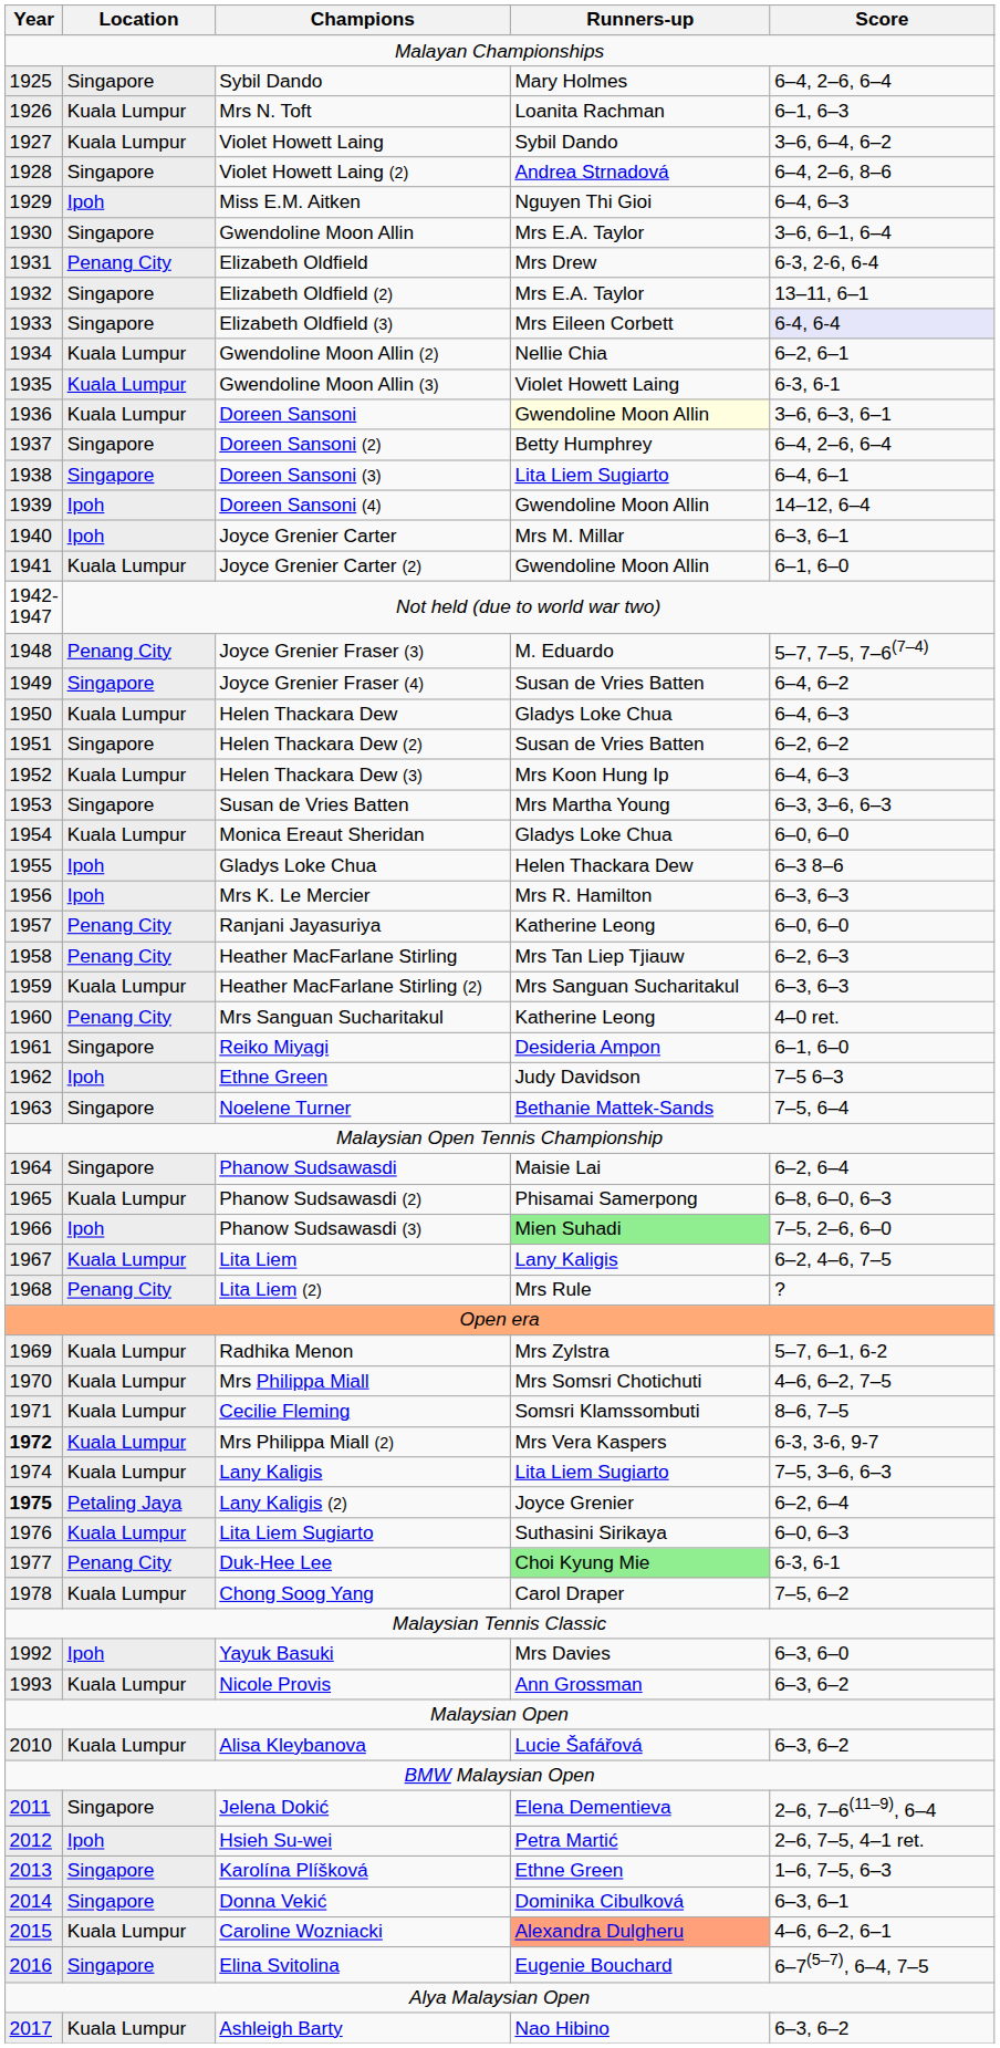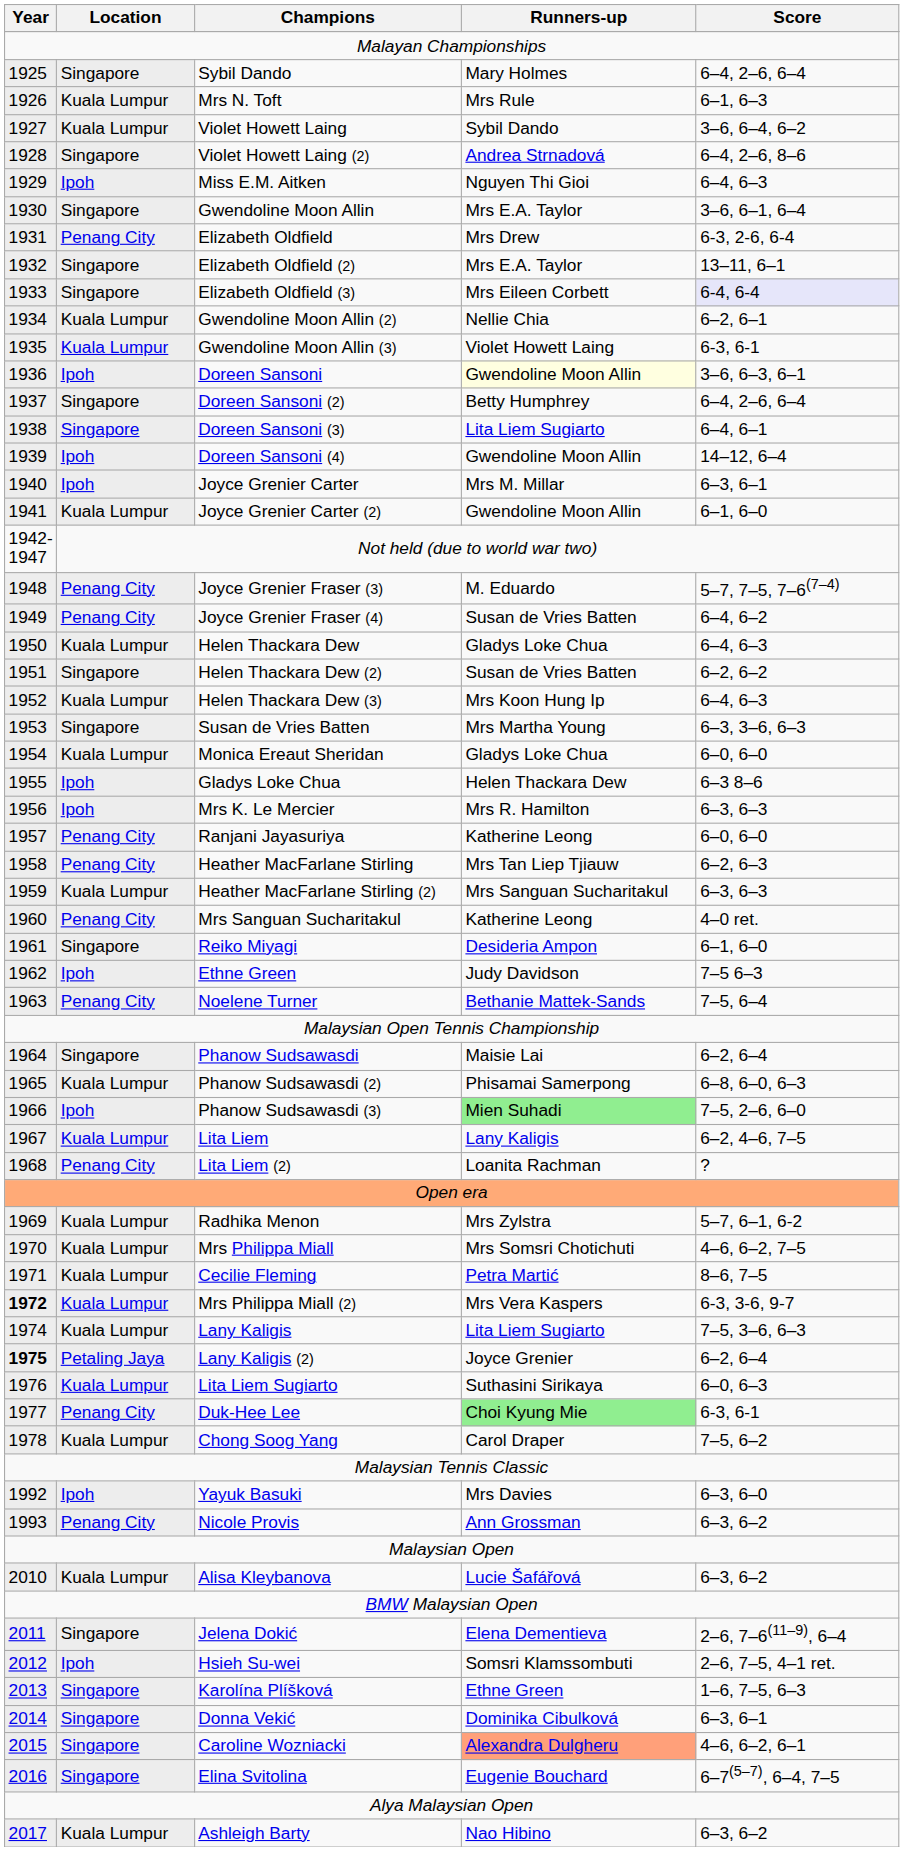Mrs N. Toft | Runners-up: Loanita Rachman -> Mrs Rule
Doreen Sansoni | Location: Kuala Lumpur -> Ipoh
Joyce Grenier Fraser (4) | Location: Singapore -> Penang City
Noelene Turner | Location: Singapore -> Penang City
Lita Liem (2) | Runners-up: Mrs Rule -> Loanita Rachman
Cecilie Fleming | Runners-up: Somsri Klamssombuti -> Petra Martić
Nicole Provis | Location: Kuala Lumpur -> Penang City
Hsieh Su-wei | Runners-up: Petra Martić -> Somsri Klamssombuti
Caroline Wozniacki | Location: Kuala Lumpur -> Singapore
